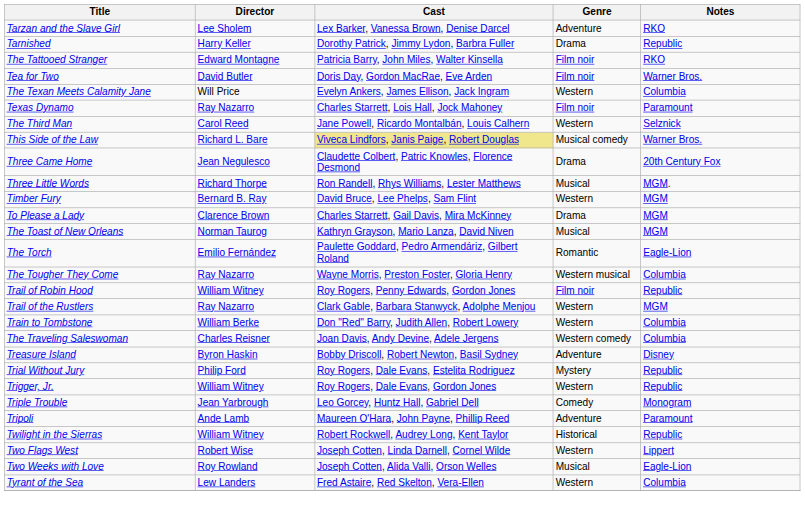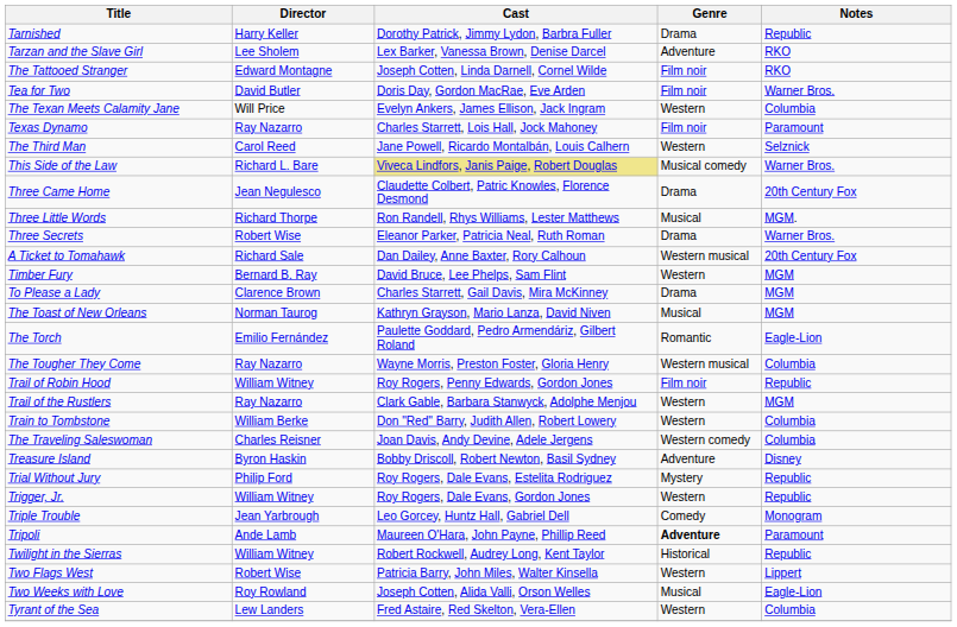rows swapped: Tarnished <-> Tarzan and the Slave Girl
The Tattooed Stranger | Cast: Patricia Barry, John Miles, Walter Kinsella -> Joseph Cotten, Linda Darnell, Cornel Wilde
+ row: Three Secrets | Robert Wise | Eleanor Parker, Patricia Neal, Ruth Roman | Drama | Warner Bros.
+ row: A Ticket to Tomahawk | Richard Sale | Dan Dailey, Anne Baxter, Rory Calhoun | Western musical | 20th Century Fox
Tripoli | Genre: normal -> bold
Two Flags West | Cast: Joseph Cotten, Linda Darnell, Cornel Wilde -> Patricia Barry, John Miles, Walter Kinsella
